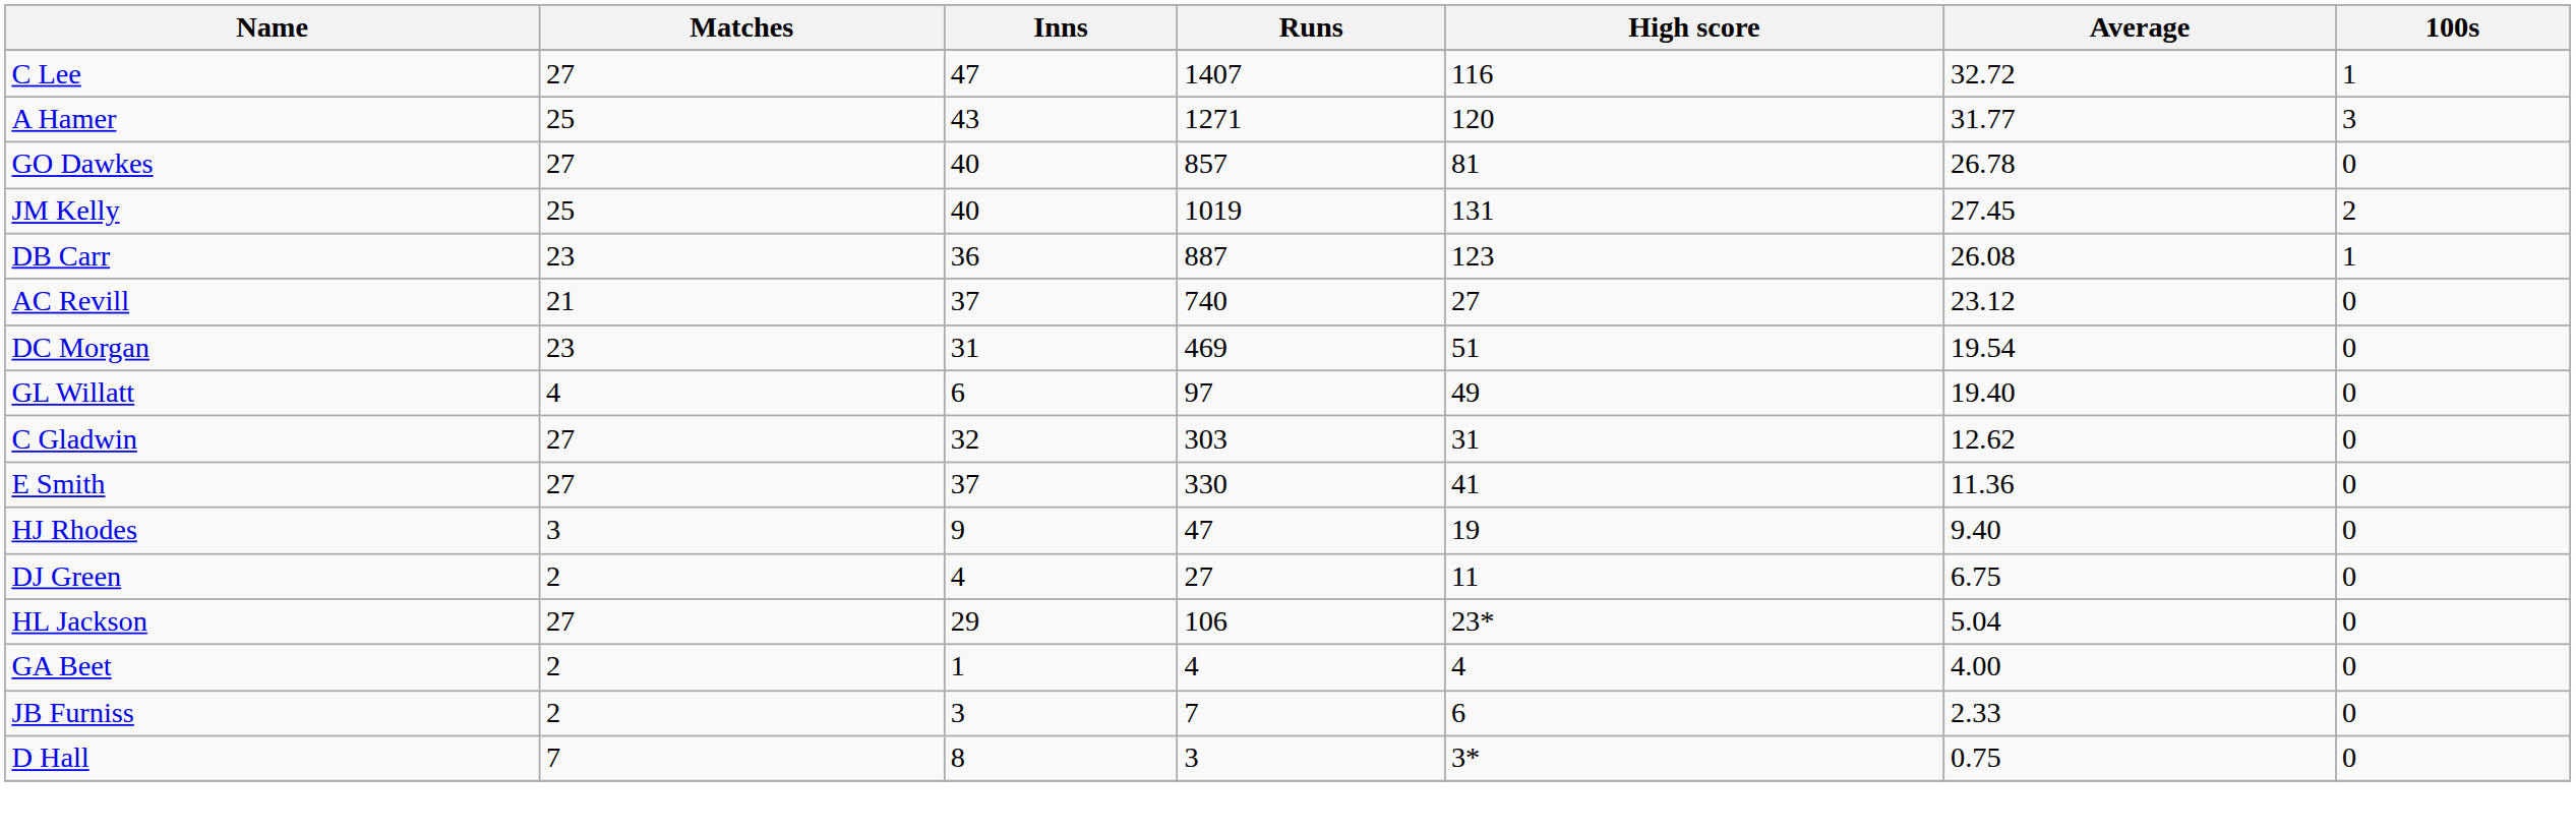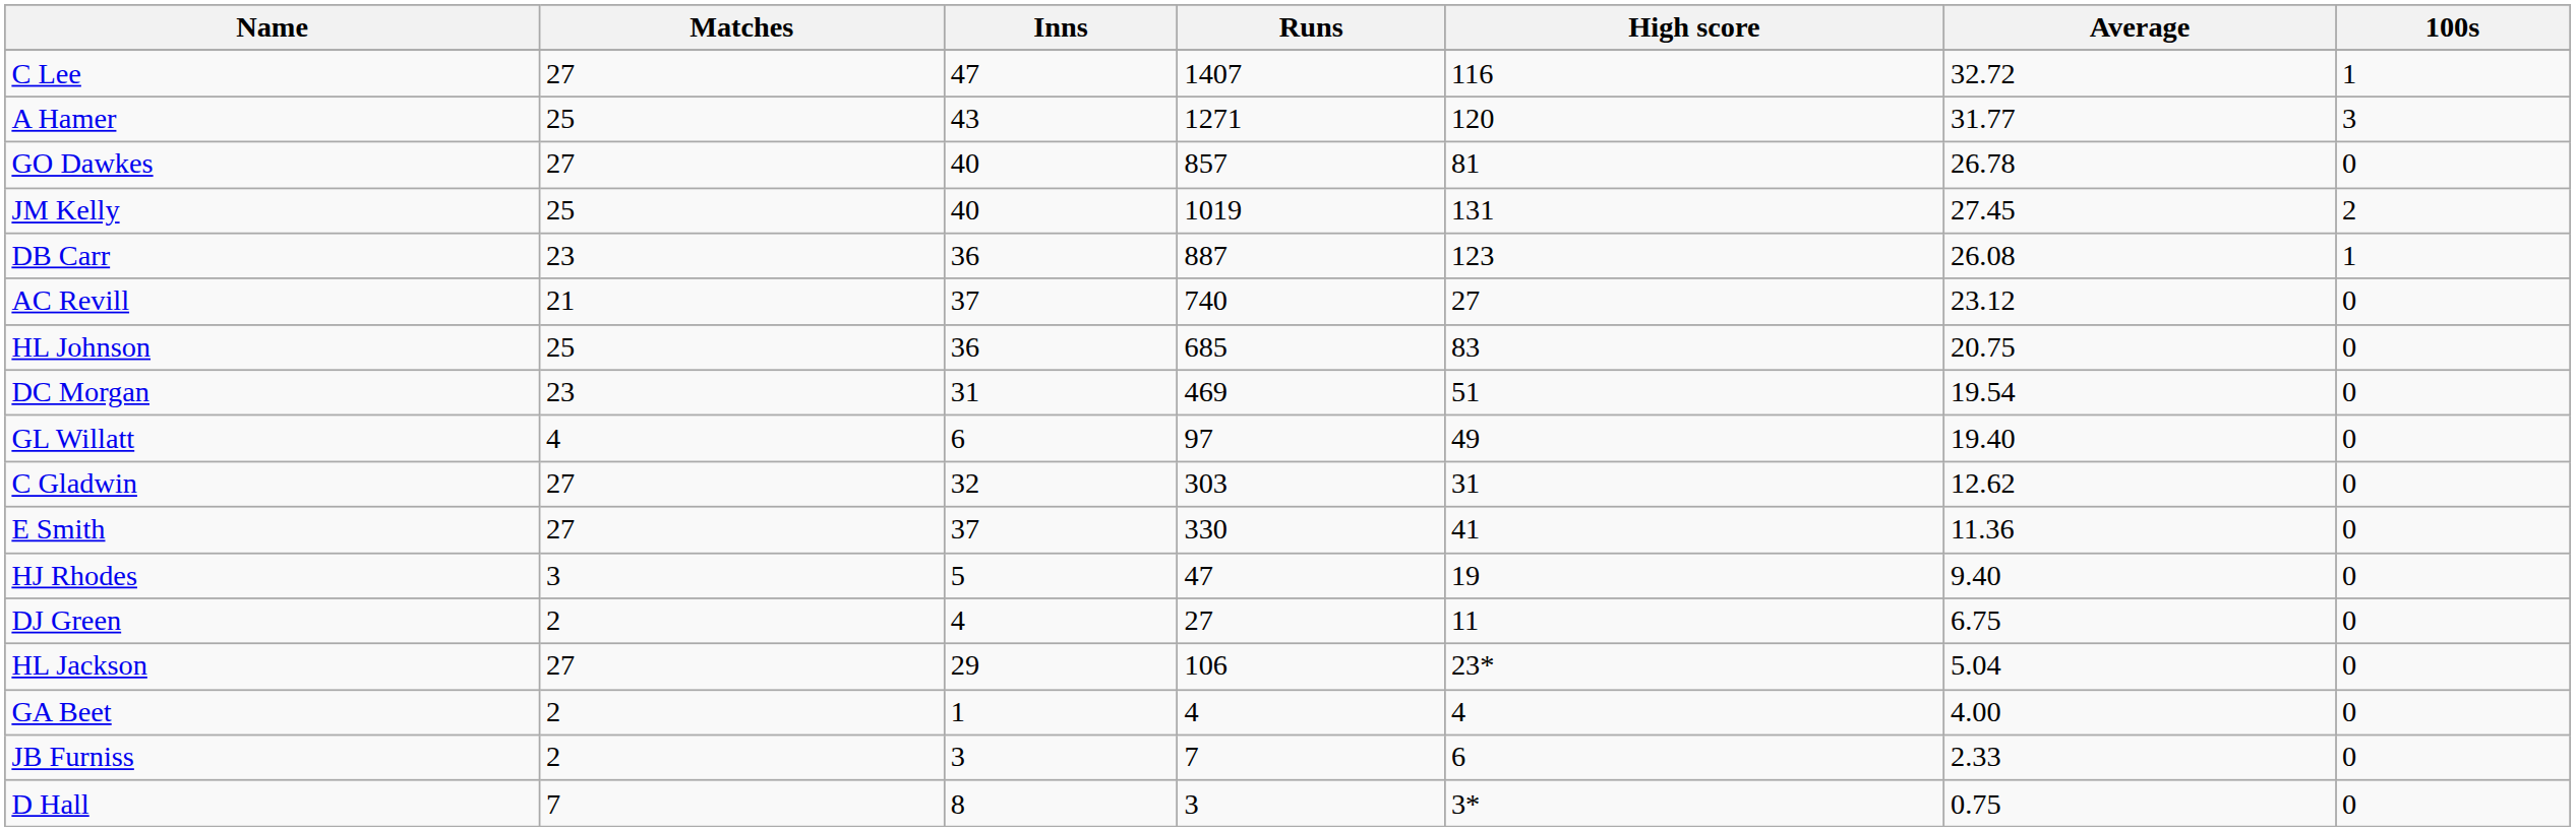+ row: HL Johnson | 25 | 36 | 685 | 83 | 20.75 | 0
HJ Rhodes | Inns: 9 -> 5
